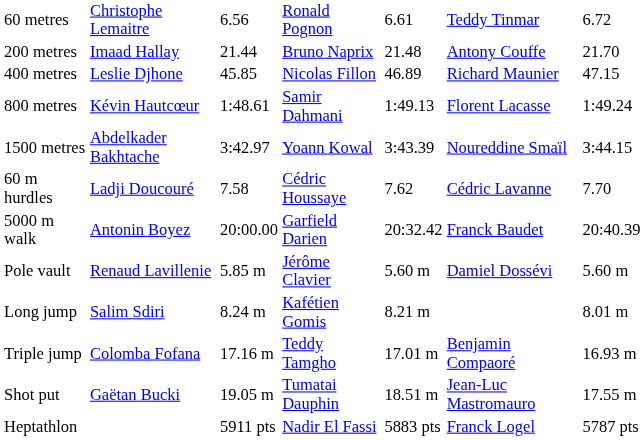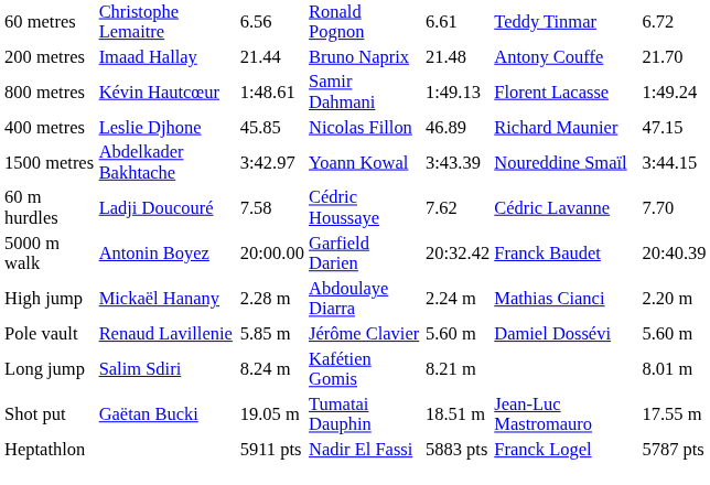rows swapped: 400 metres <-> 800 metres
+ row: High jump | Mickaël Hanany | 2.28 m | Abdoulaye Diarra | 2.24 m | Mathias Cianci | 2.20 m
- row: Triple jump | Colomba Fofana | 17.16 m | Teddy Tamgho | 17.01 m | Benjamin Compaoré | 16.93 m
